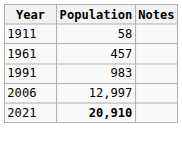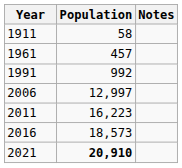1991 | Population: 983 -> 992
+ row: 2011 | 16,223
+ row: 2016 | 18,573
